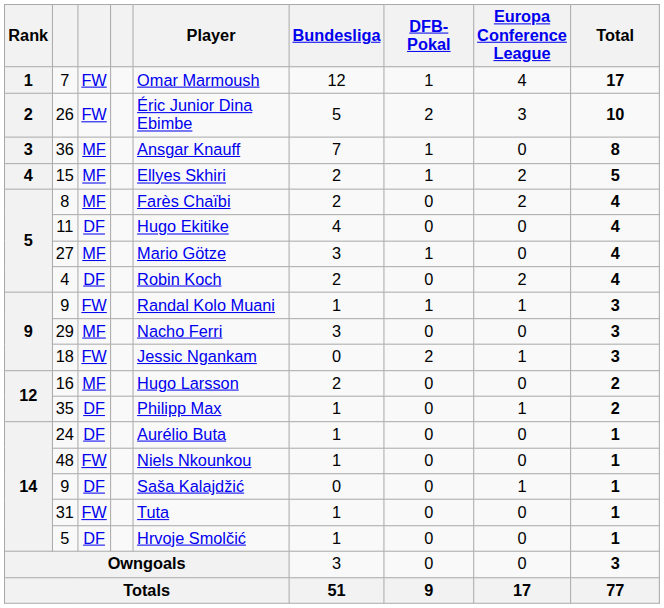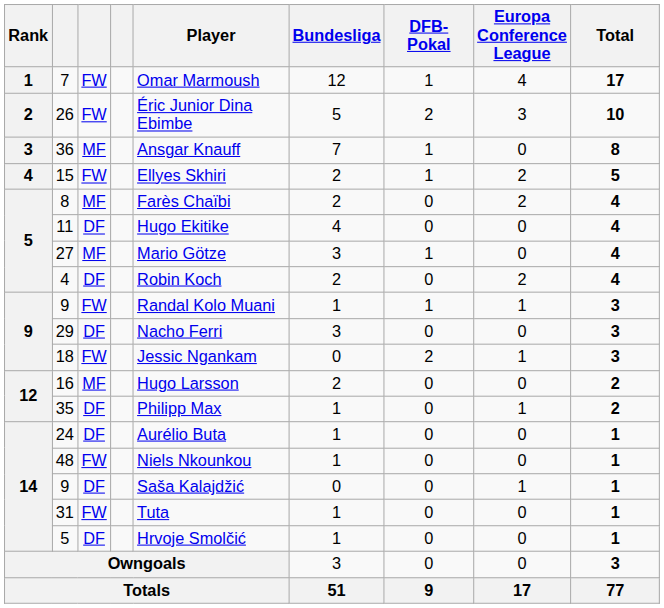15 | column 3: MF -> FW
29 | column 3: MF -> DF
